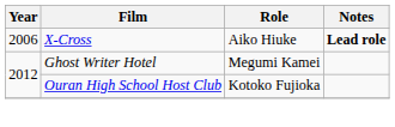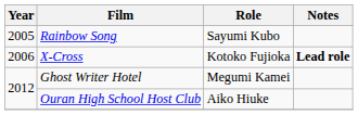+ row: 2005 | Rainbow Song | Sayumi Kubo
X-Cross | Role: Aiko Hiuke -> Kotoko Fujioka
Ouran High School Host Club | Role: Kotoko Fujioka -> Aiko Hiuke
